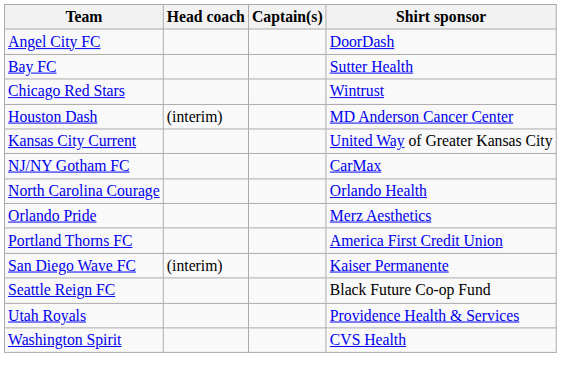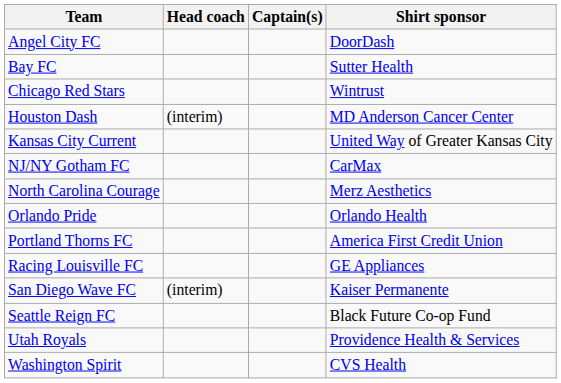North Carolina Courage | Shirt sponsor: Orlando Health -> Merz Aesthetics
Orlando Pride | Shirt sponsor: Merz Aesthetics -> Orlando Health
+ row: Racing Louisville FC | GE Appliances
